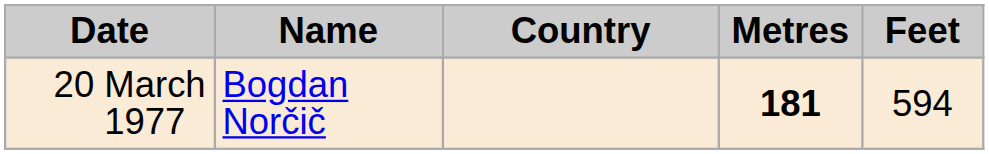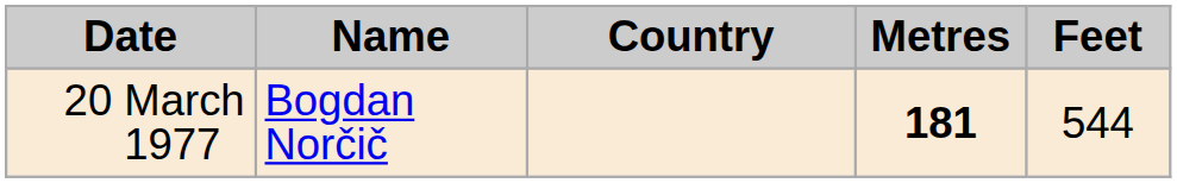20 March 1977 | Feet: 594 -> 544
